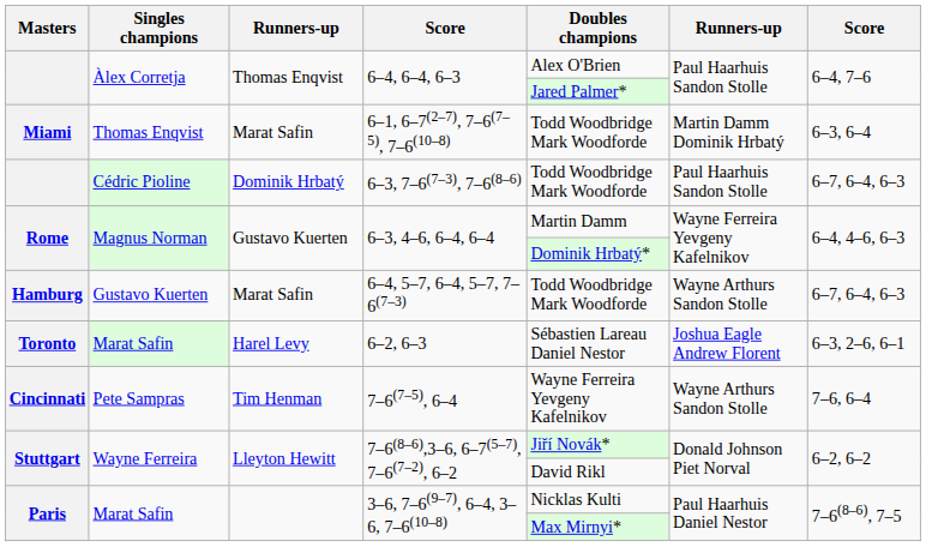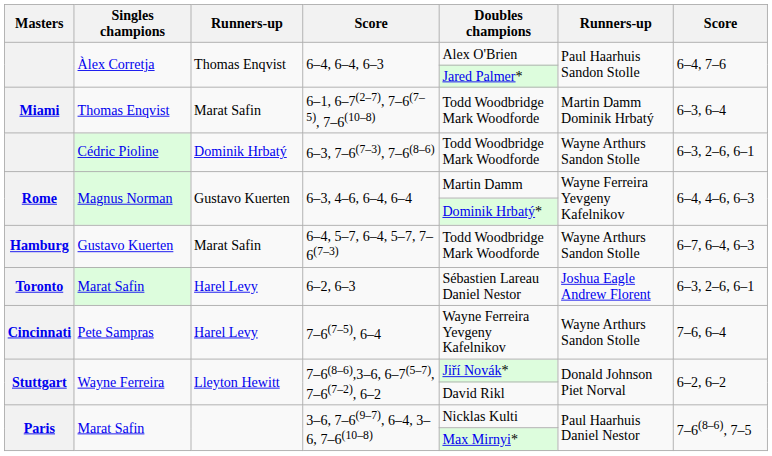6–3, 7–6(7–3), 7–6(8–6) | column 6: Paul Haarhuis Sandon Stolle -> Wayne Arthurs Sandon Stolle
6–3, 7–6(7–3), 7–6(8–6) | column 7: 6–7, 6–4, 6–3 -> 6–3, 2–6, 6–1
7–6(7–5), 6–4 | column 3: Tim Henman -> Harel Levy
